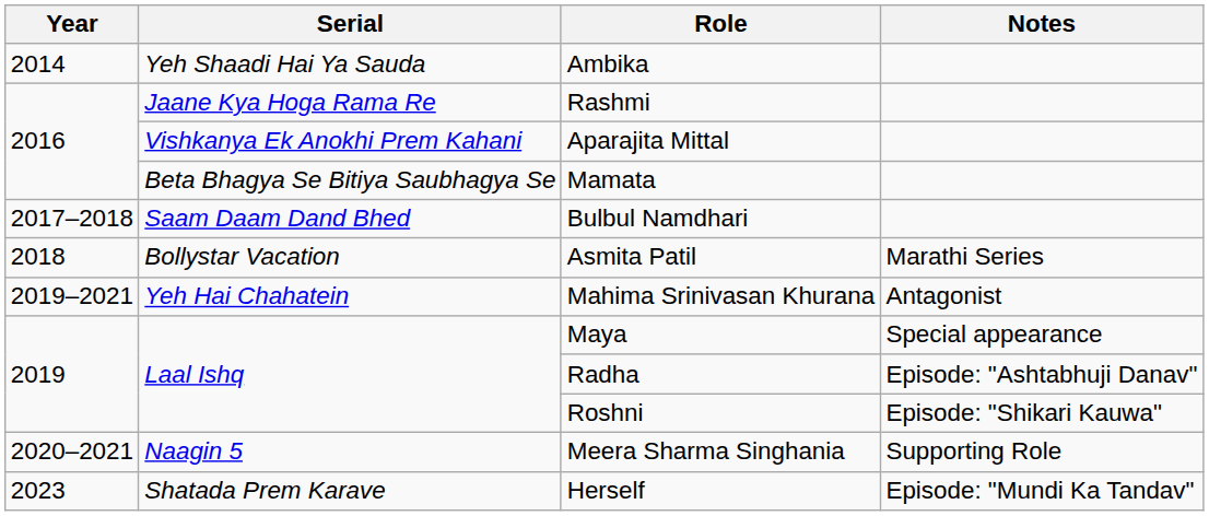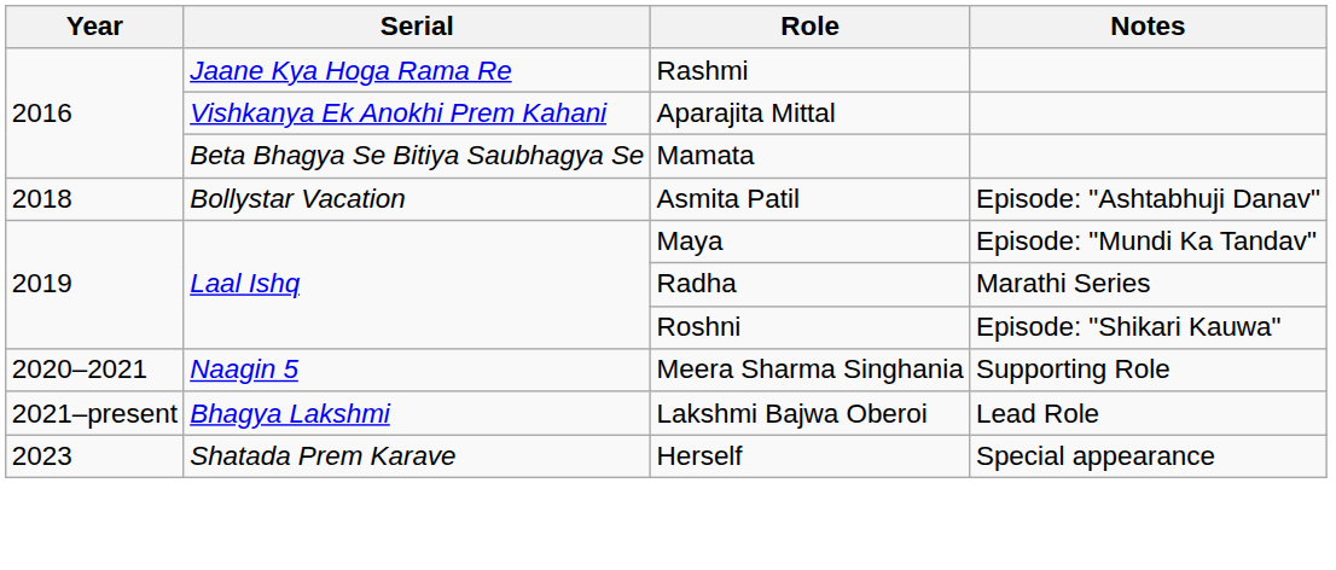- row: 2014 | Yeh Shaadi Hai Ya Sauda | Ambika
- row: 2017–2018 | Saam Daam Dand Bhed | Bulbul Namdhari
Asmita Patil | Notes: Marathi Series -> Episode: "Ashtabhuji Danav"
- row: 2019–2021 | Yeh Hai Chahatein | Mahima Srinivasan Khurana | Antagonist
Maya | Notes: Special appearance -> Episode: "Mundi Ka Tandav"
Radha | Notes: Episode: "Ashtabhuji Danav" -> Marathi Series
+ row: 2021–present | Bhagya Lakshmi | Lakshmi Bajwa Oberoi | Lead Role
Herself | Notes: Episode: "Mundi Ka Tandav" -> Special appearance
